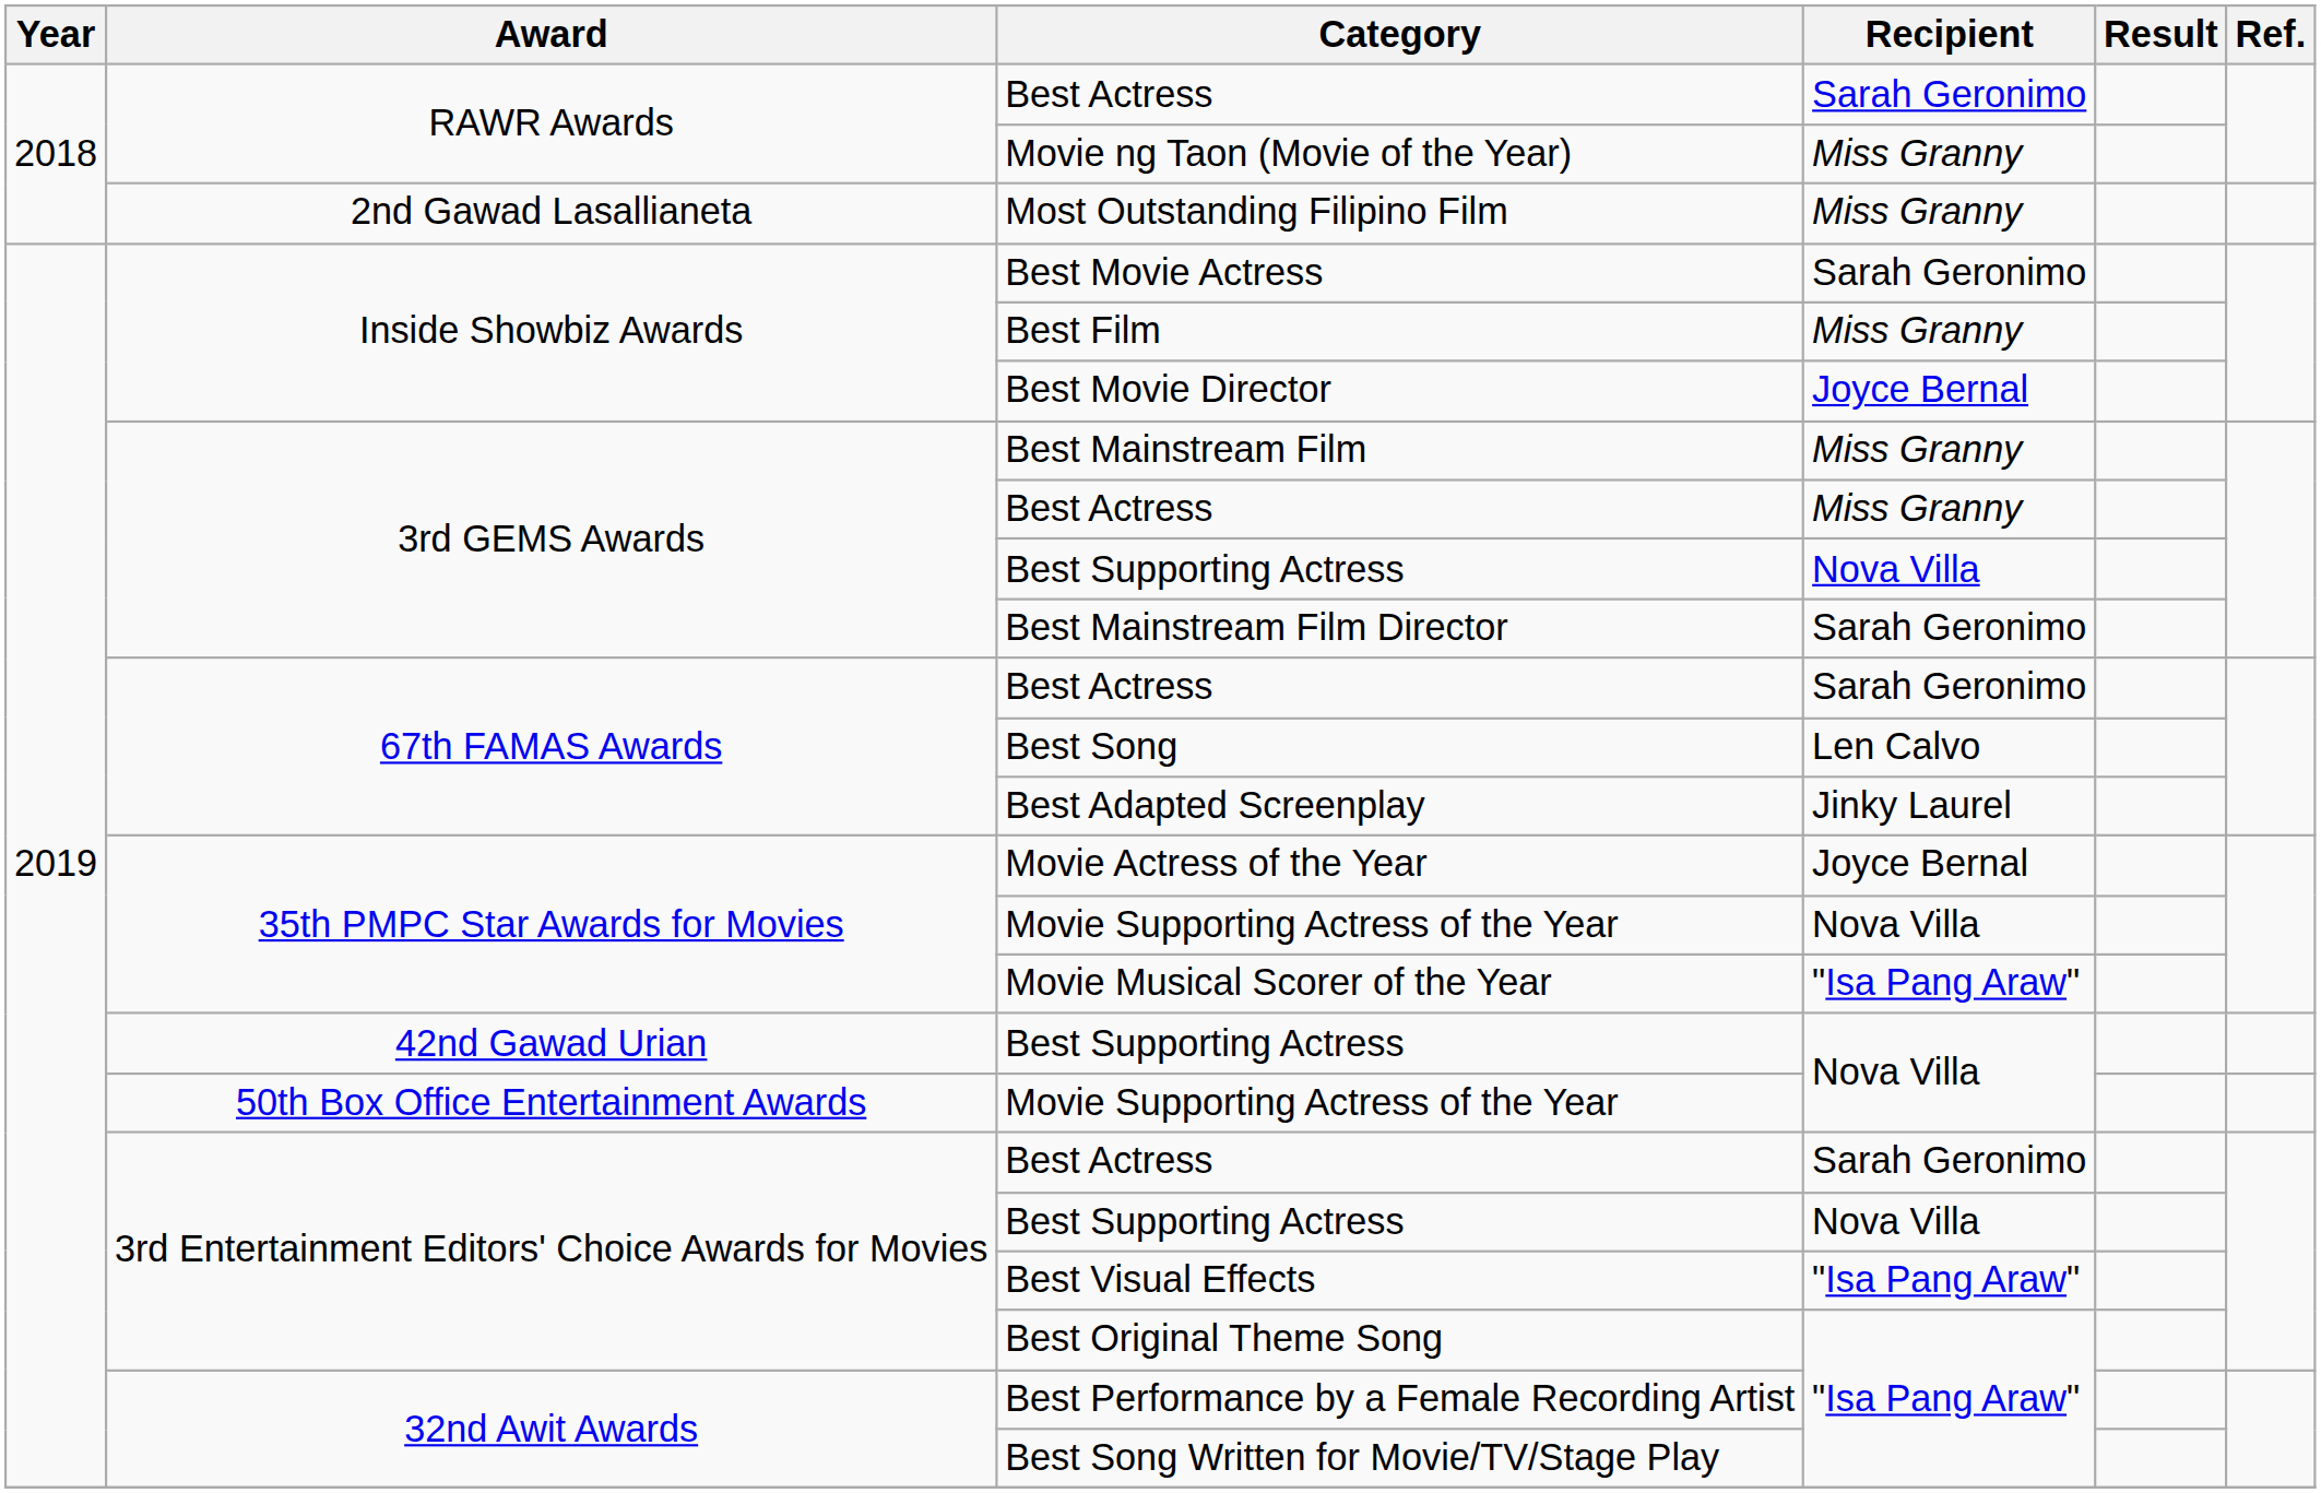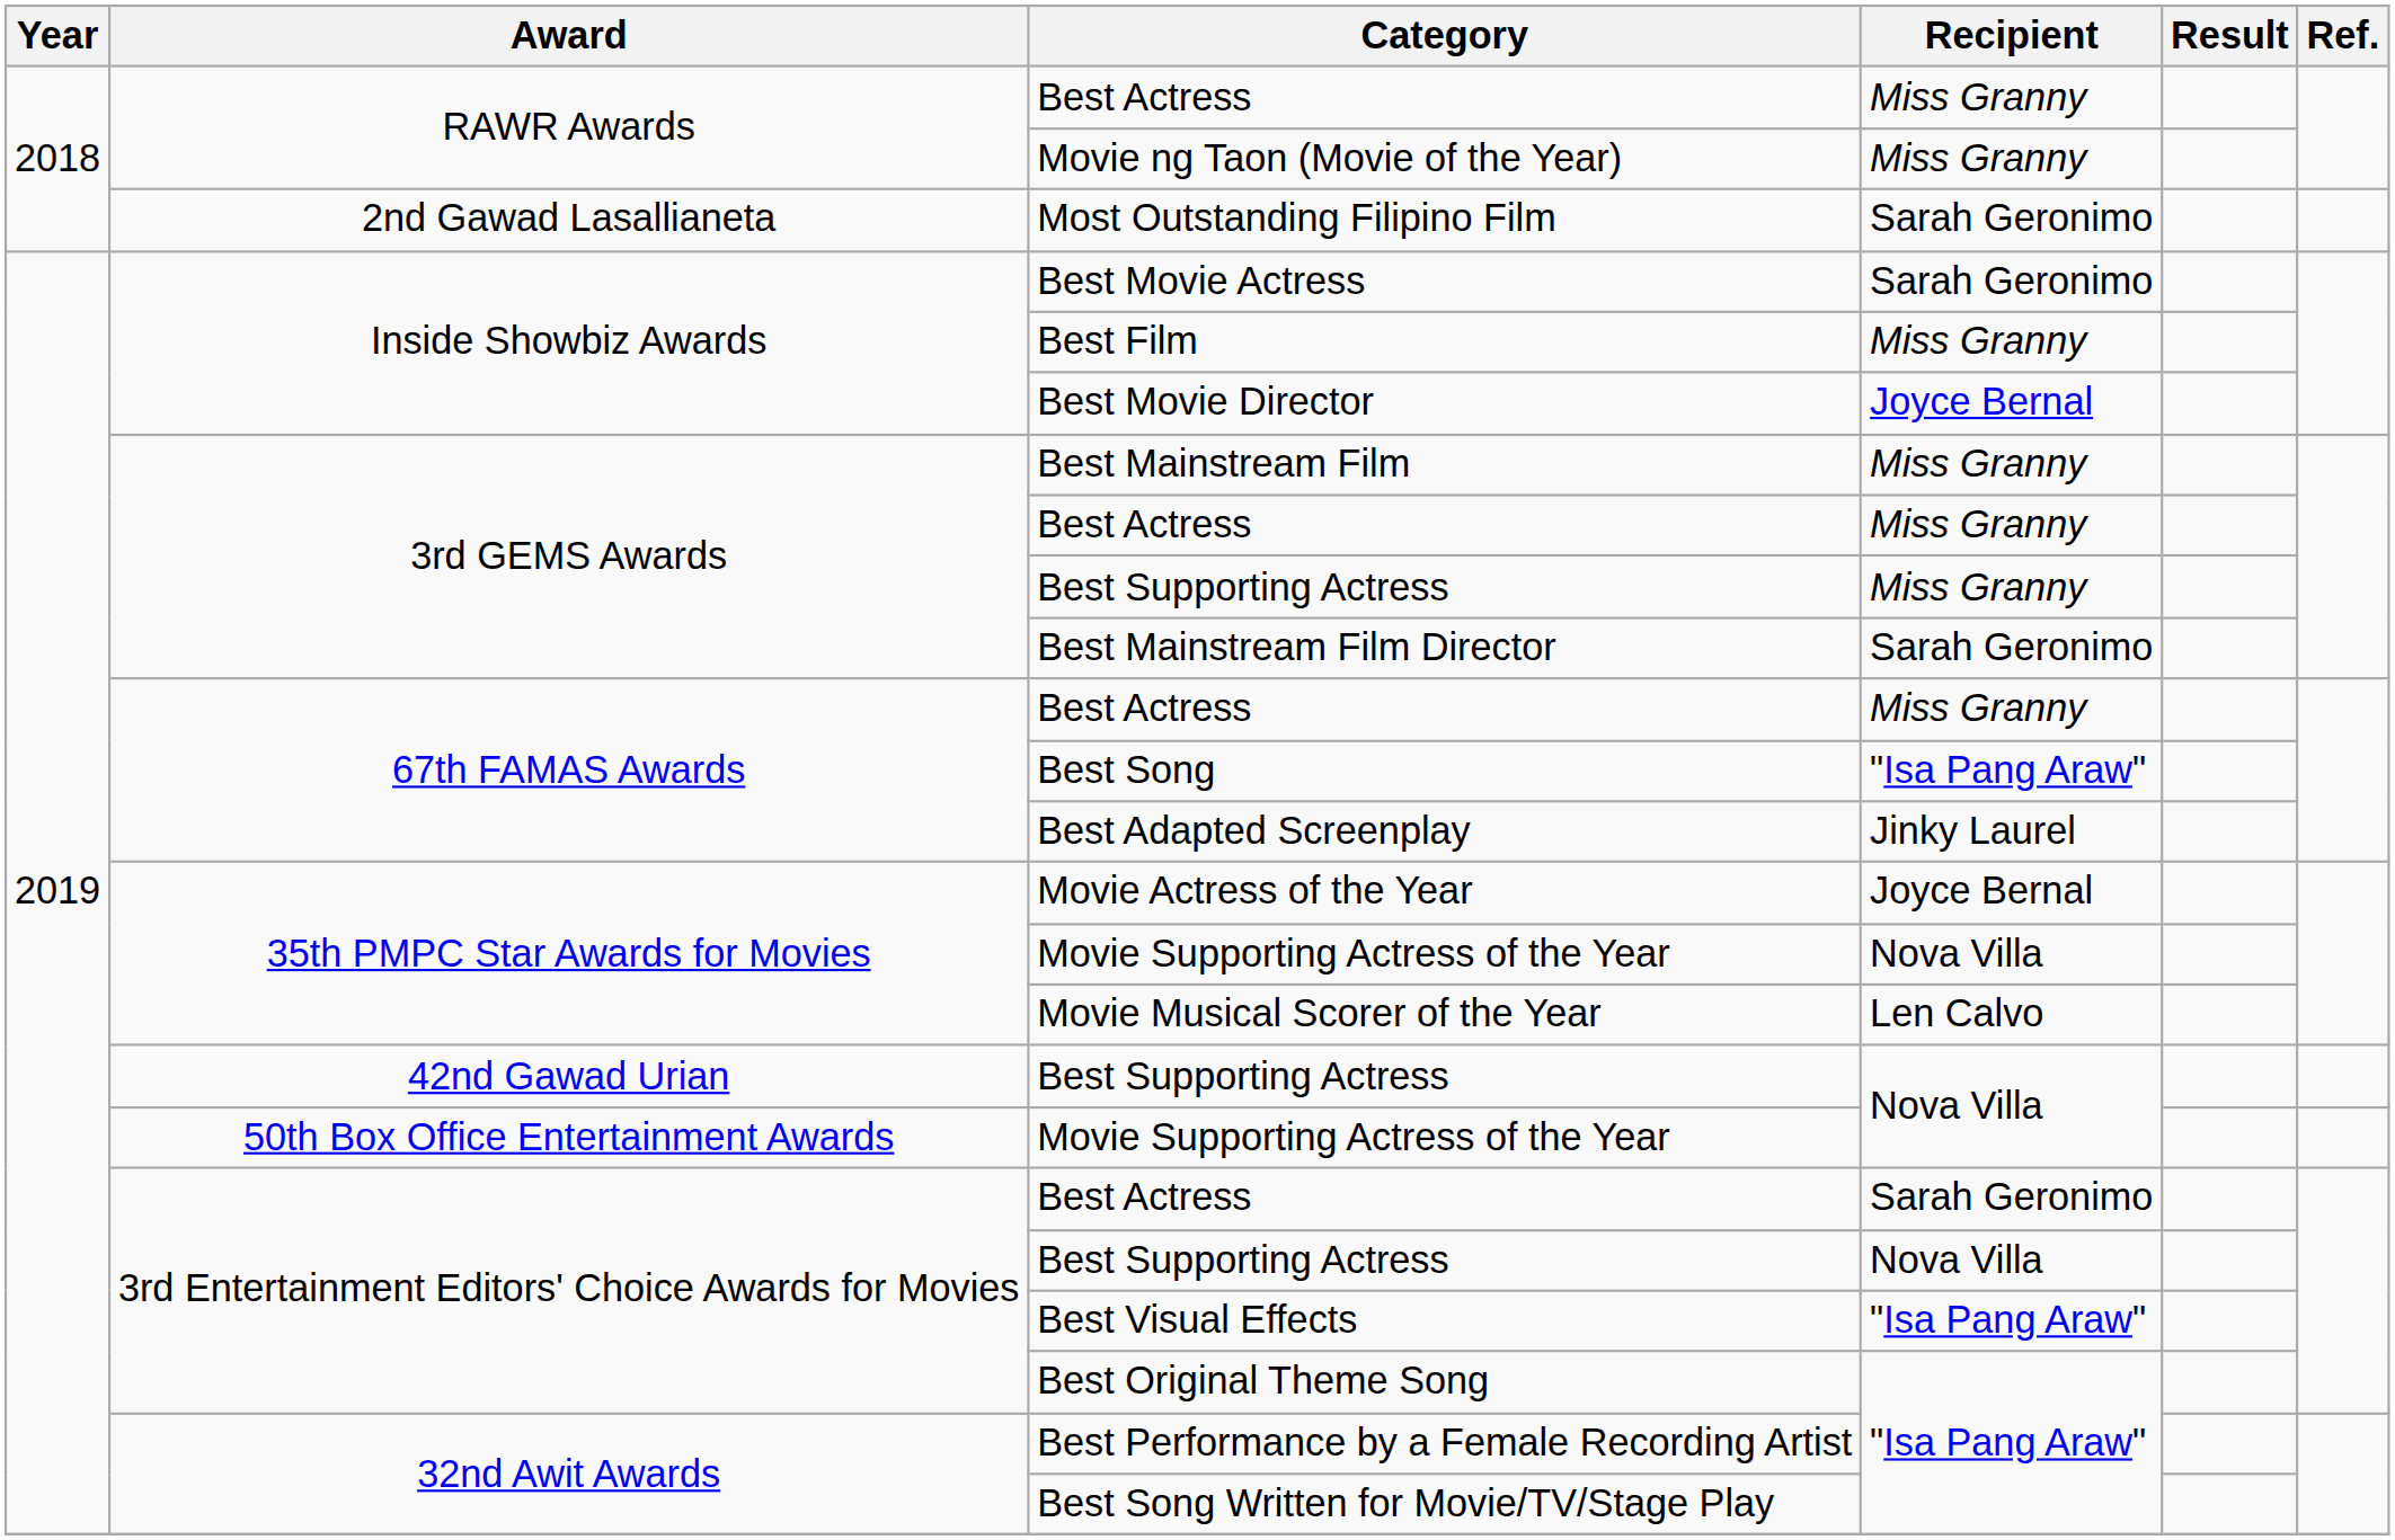RAWR Awards / Best Actress | Recipient: Sarah Geronimo -> Miss Granny
Most Outstanding Filipino Film | Recipient: Miss Granny -> Sarah Geronimo
3rd GEMS Awards / Best Supporting Actress | Recipient: Nova Villa -> Miss Granny
67th FAMAS Awards / Best Actress | Recipient: Sarah Geronimo -> Miss Granny
Best Song | Recipient: Len Calvo -> "Isa Pang Araw"
Movie Musical Scorer of the Year | Recipient: "Isa Pang Araw" -> Len Calvo
